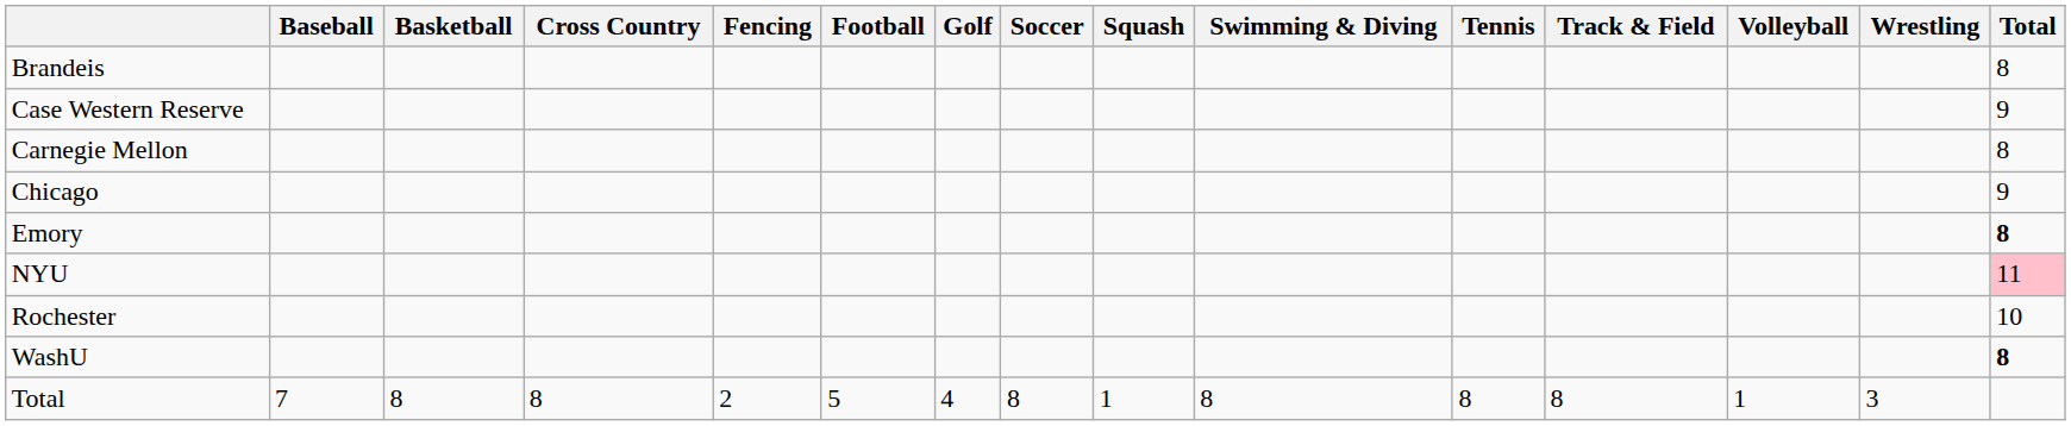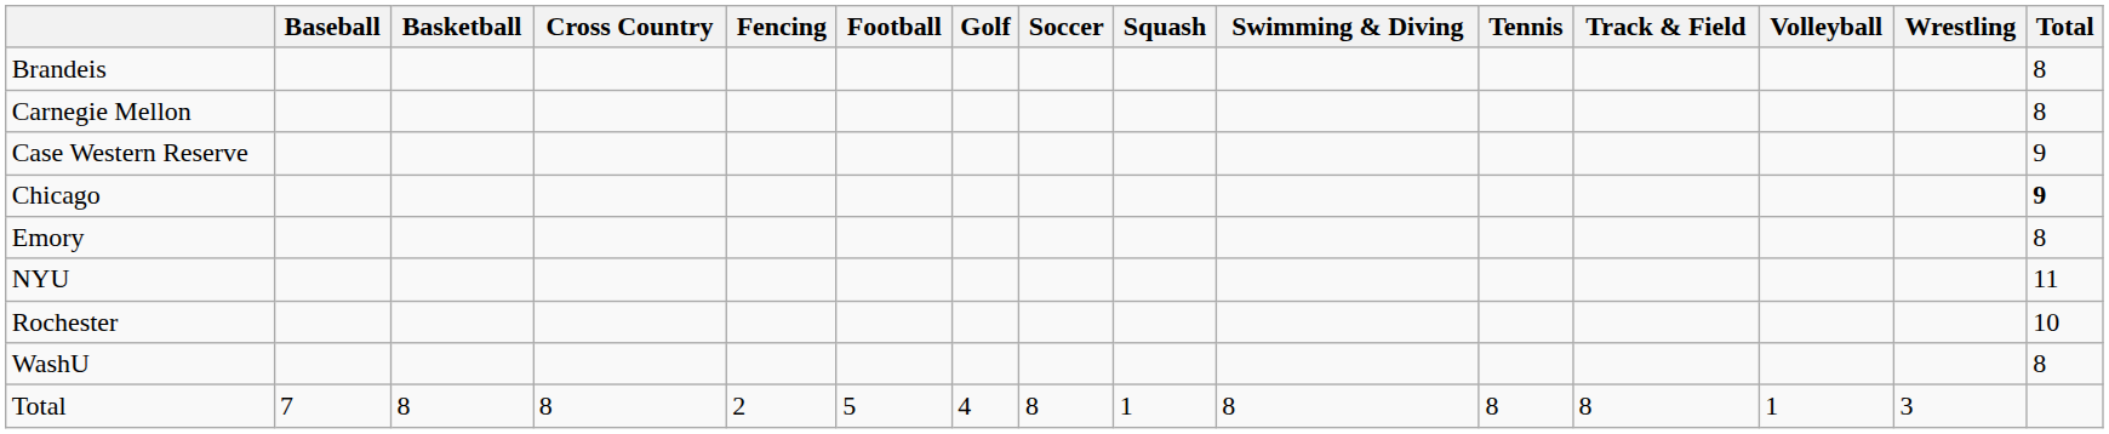rows swapped: Carnegie Mellon <-> Case Western Reserve
Chicago | Total: normal -> bold
Emory | Total: bold -> normal
NYU | Total: pink background -> no background
WashU | Total: bold -> normal
